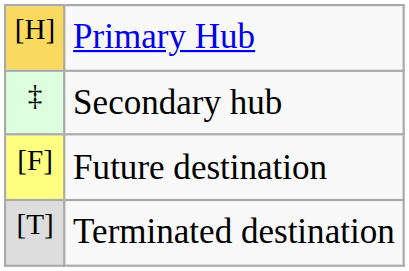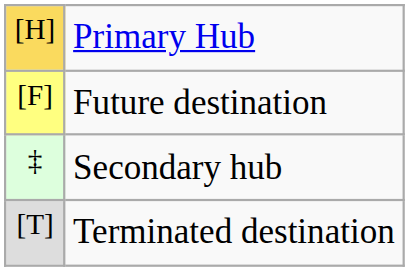rows swapped: Secondary hub <-> Future destination
